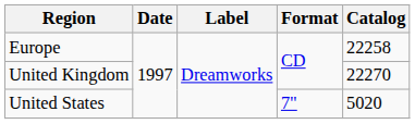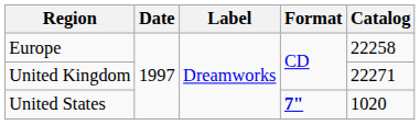United Kingdom | Catalog: 22270 -> 22271
United States | Format: normal -> bold
United States | Catalog: 5020 -> 1020
